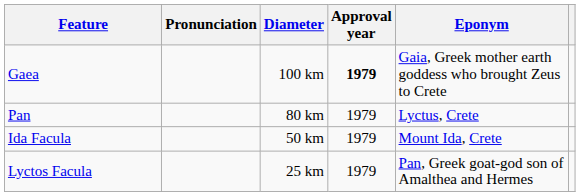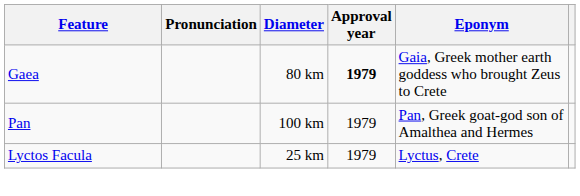Gaea | Diameter: 100 km -> 80 km
Pan | Diameter: 80 km -> 100 km
Pan | Eponym: Lyctus, Crete -> Pan, Greek goat-god son of Amalthea and Hermes
- row: Ida Facula | 50 km | 1979 | Mount Ida, Crete
Lyctos Facula | Eponym: Pan, Greek goat-god son of Amalthea and Hermes -> Lyctus, Crete
